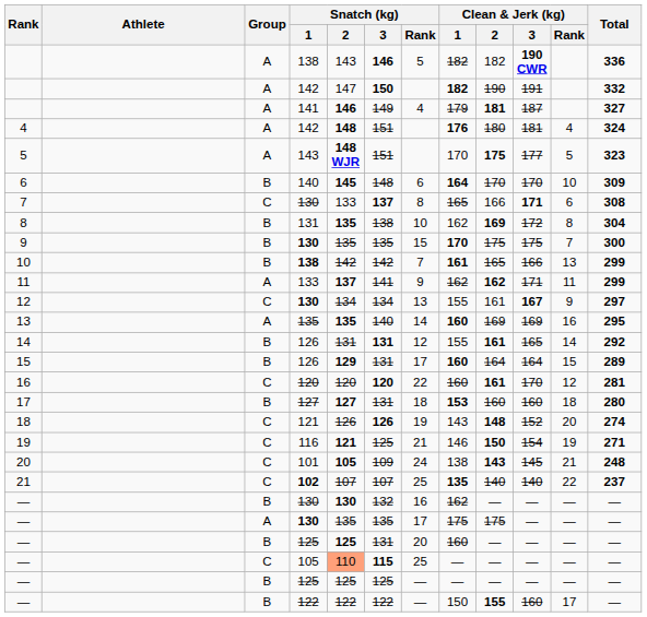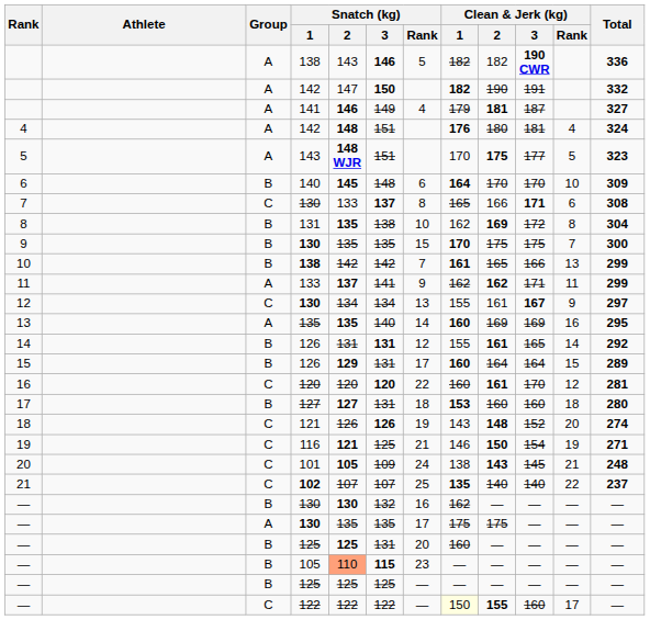— / 105 | Group: C -> B
— / 105 | Snatch (kg) / Rank: 25 -> 23
— / 122 | Group: B -> C
— / 122 | Clean & Jerk (kg) / 1: no background -> lightyellow background
